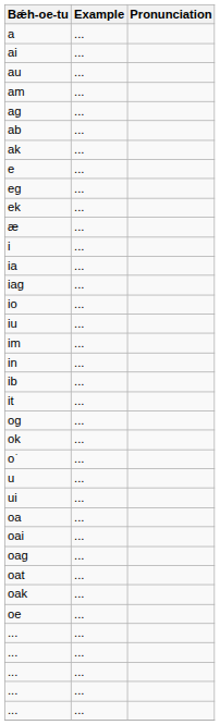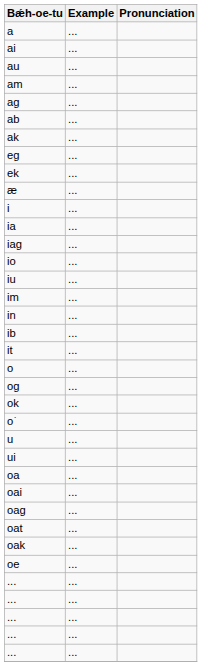- row: e | ...
+ row: o | ...
